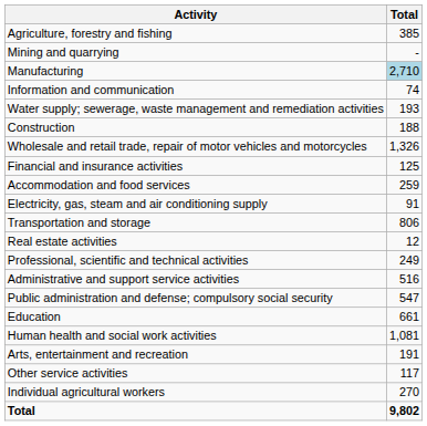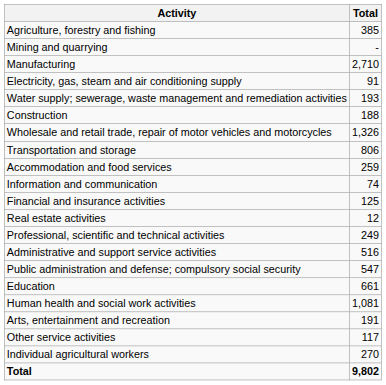Manufacturing | Total: lightblue background -> no background
rows swapped: Electricity, gas, steam and air conditioning supply <-> Information and communication
rows swapped: Transportation and storage <-> Financial and insurance activities
